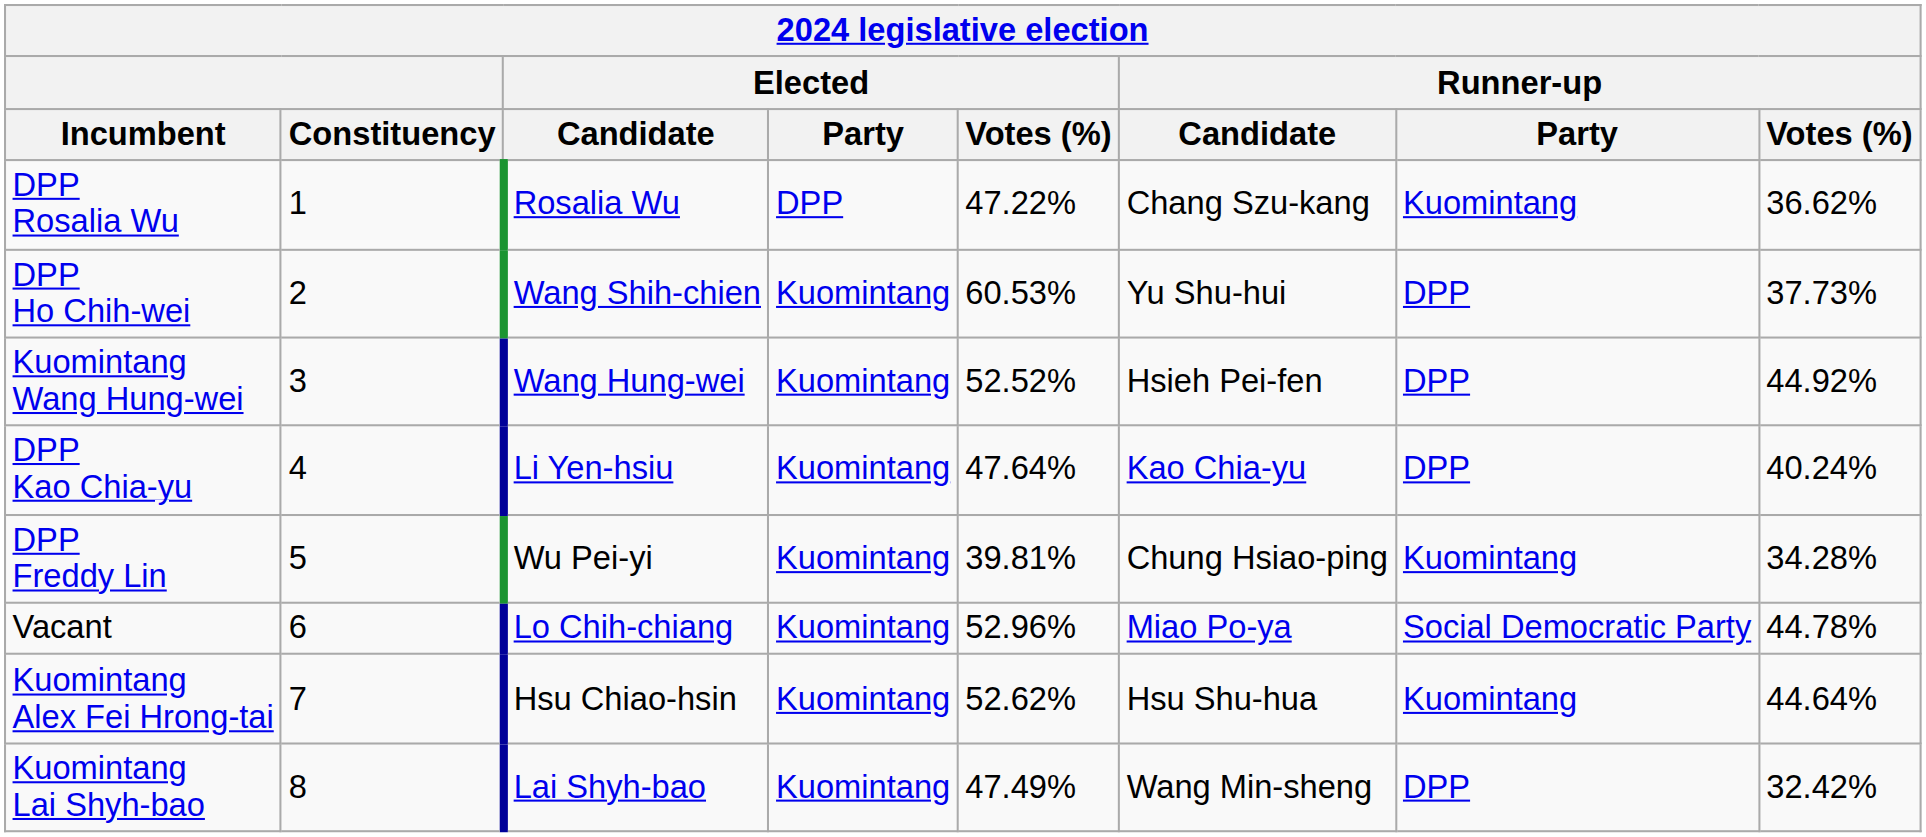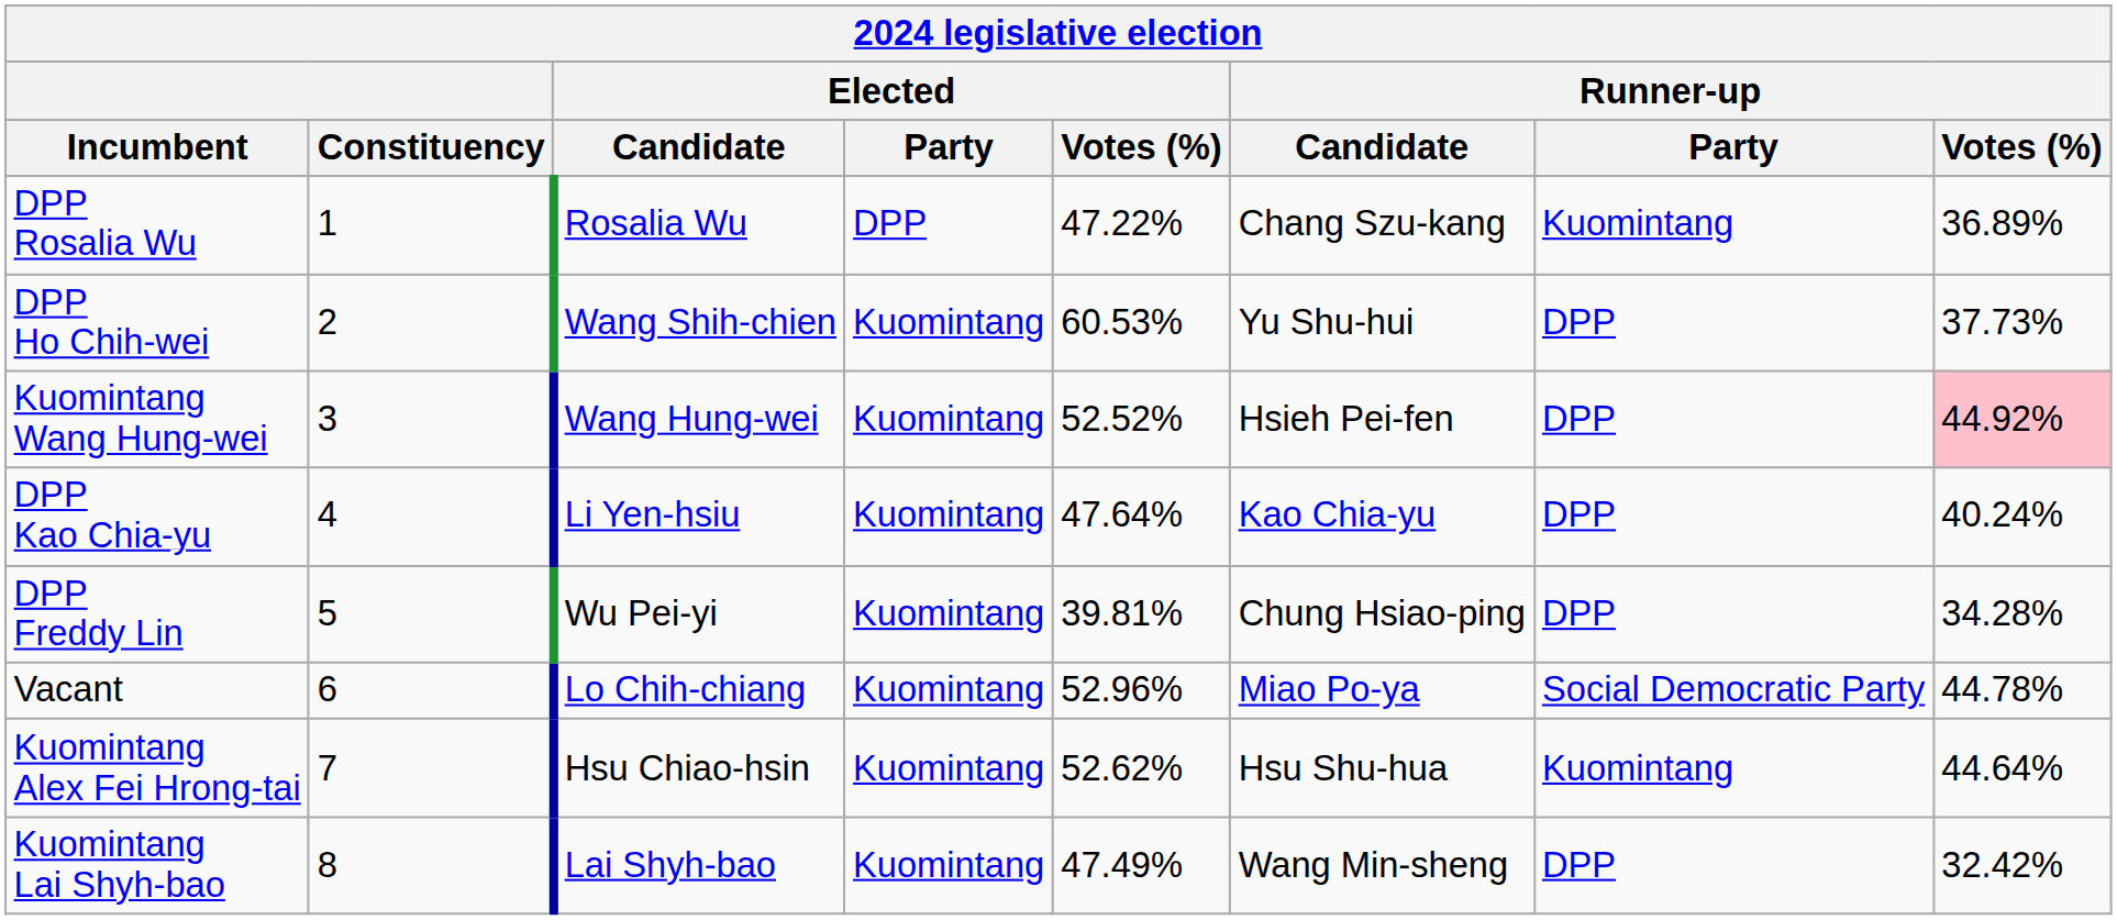DPP Rosalia Wu | Runner-up / Votes (%): 36.62% -> 36.89%
Kuomintang Wang Hung-wei | Runner-up / Votes (%): no background -> pink background
DPP Freddy Lin | Runner-up / Party: Kuomintang -> DPP
